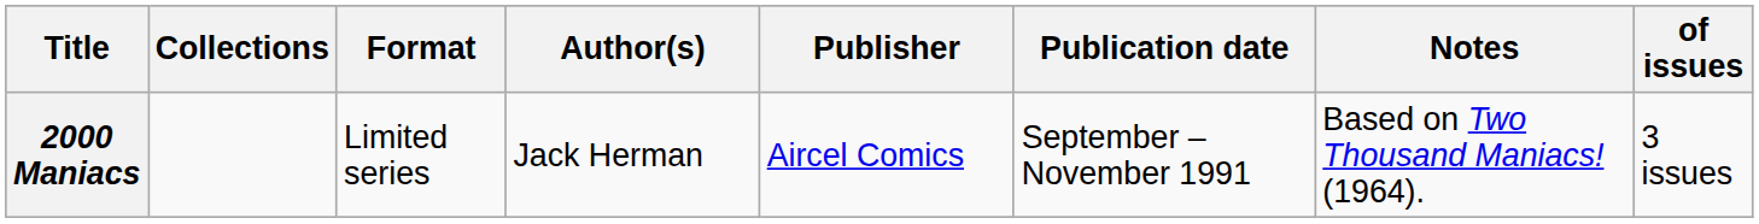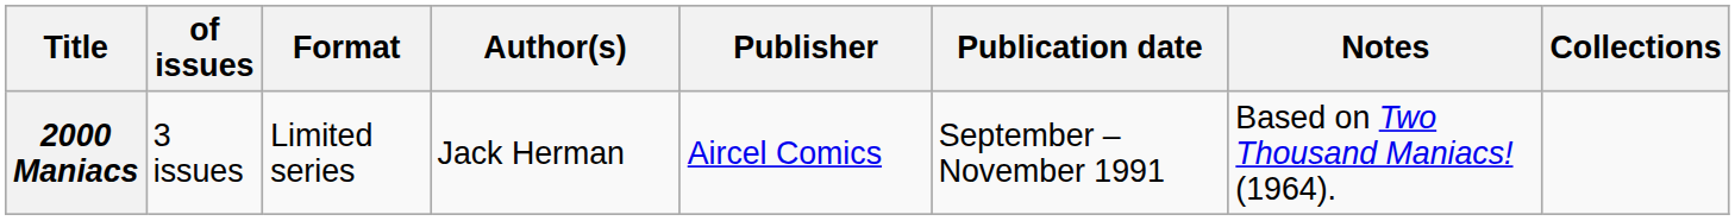columns swapped: of issues <-> Collections
